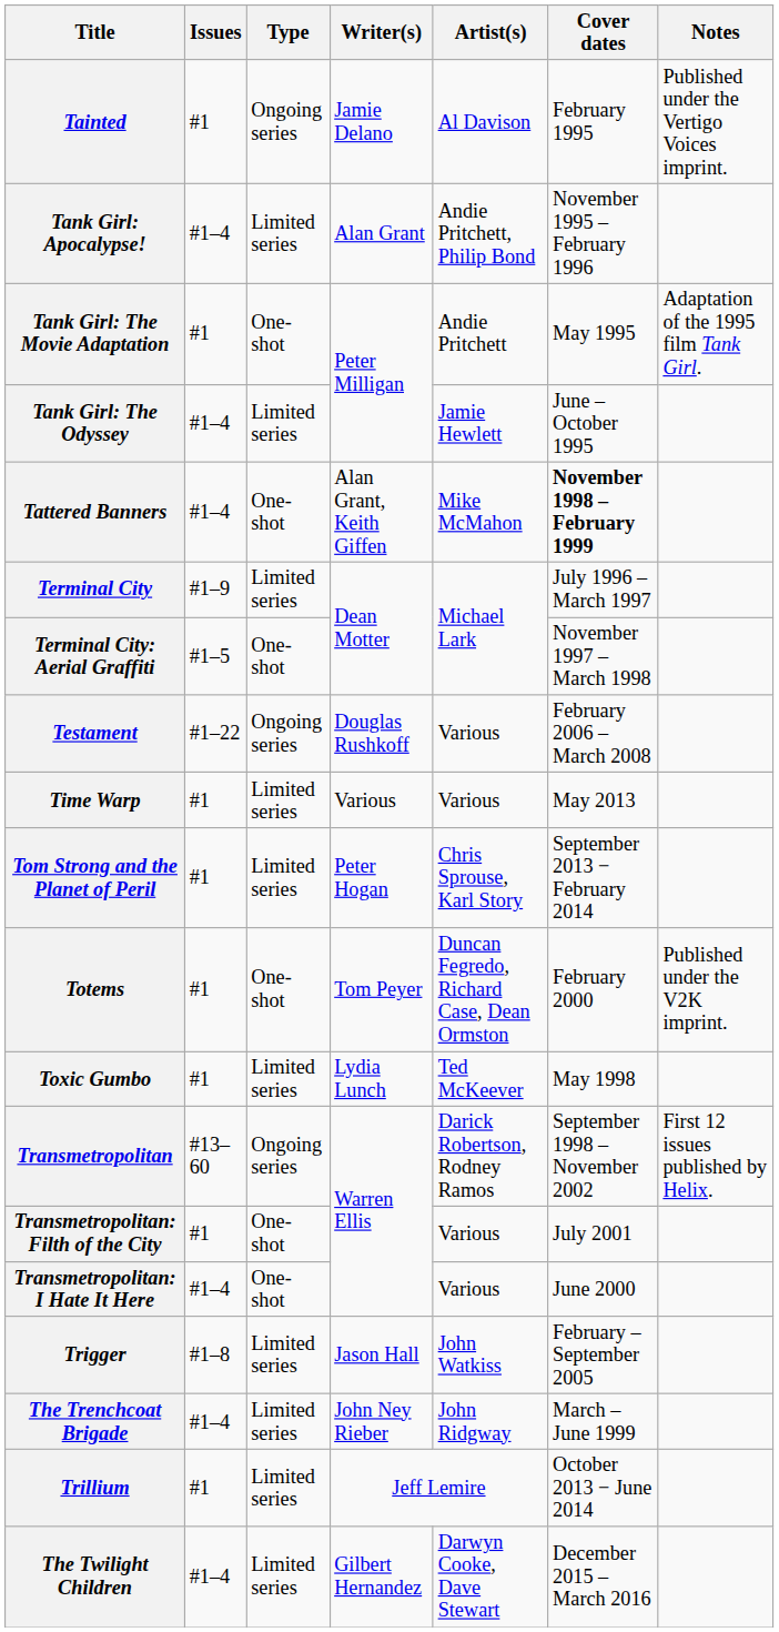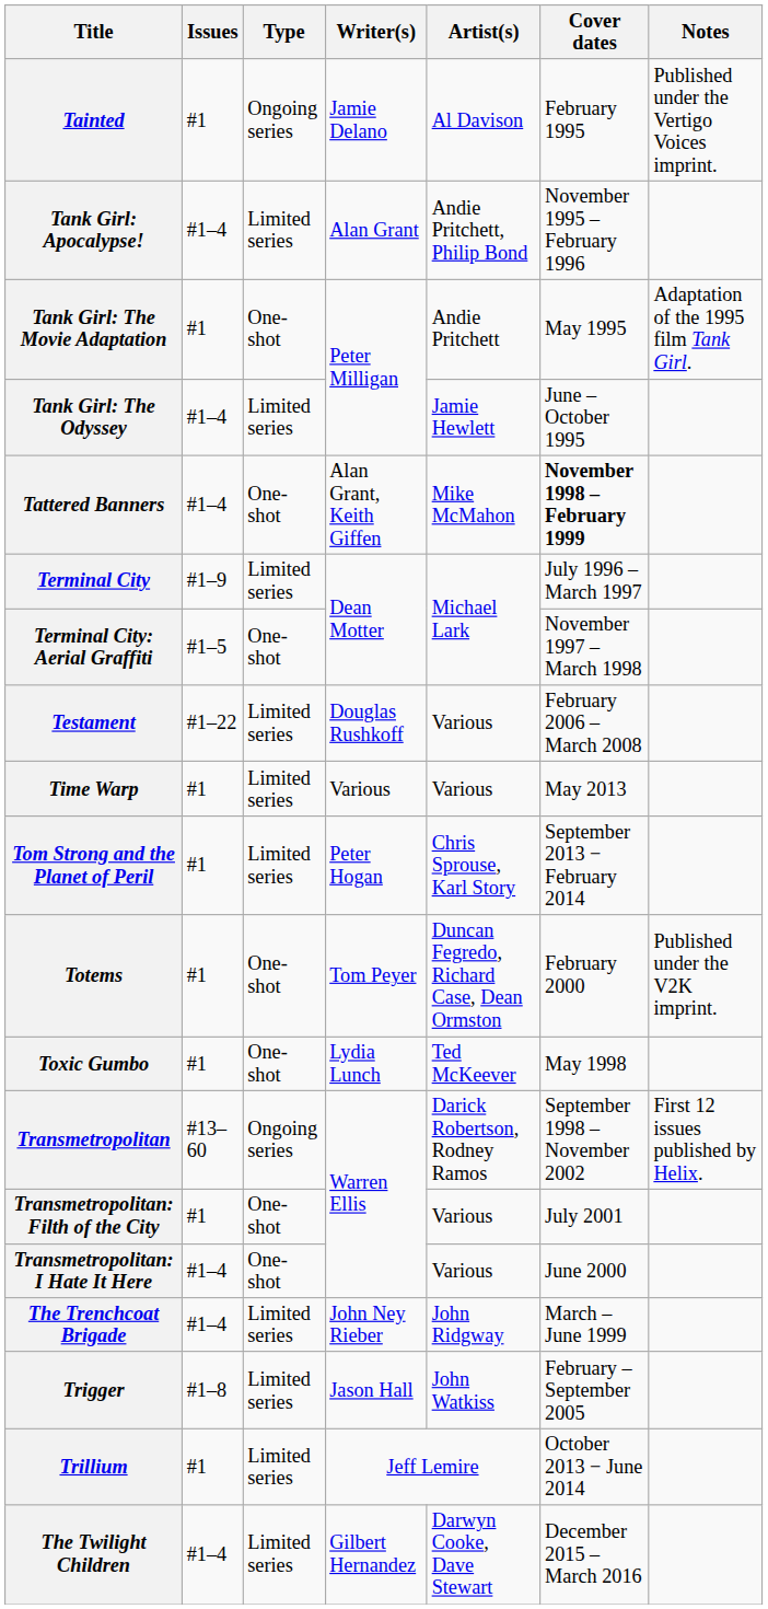Testament | Type: Ongoing series -> Limited series
Toxic Gumbo | Type: Limited series -> One-shot
rows swapped: The Trenchcoat Brigade <-> Trigger
